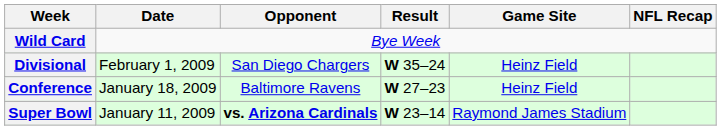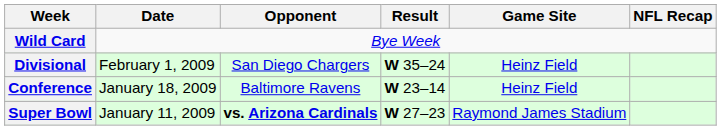Conference | Result: W 27–23 -> W 23–14
Super Bowl | Result: W 23–14 -> W 27–23
